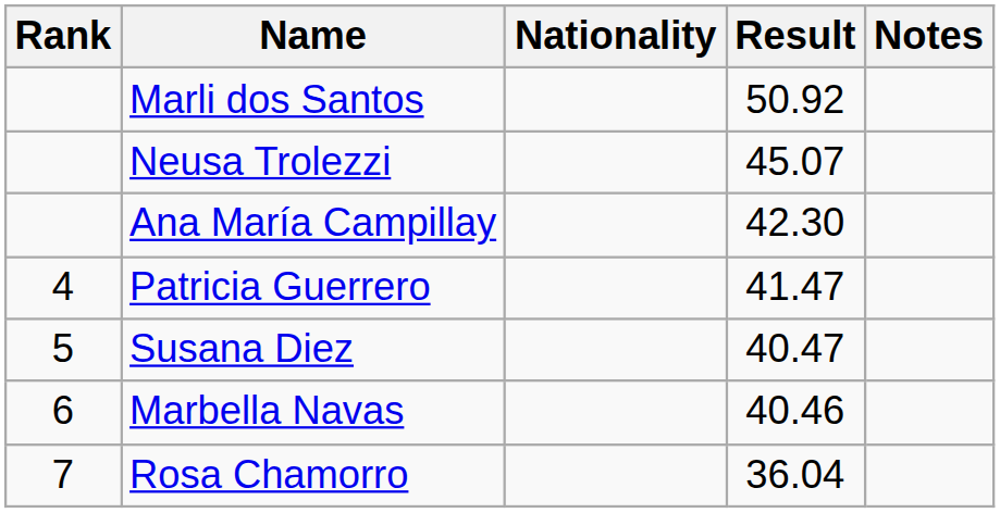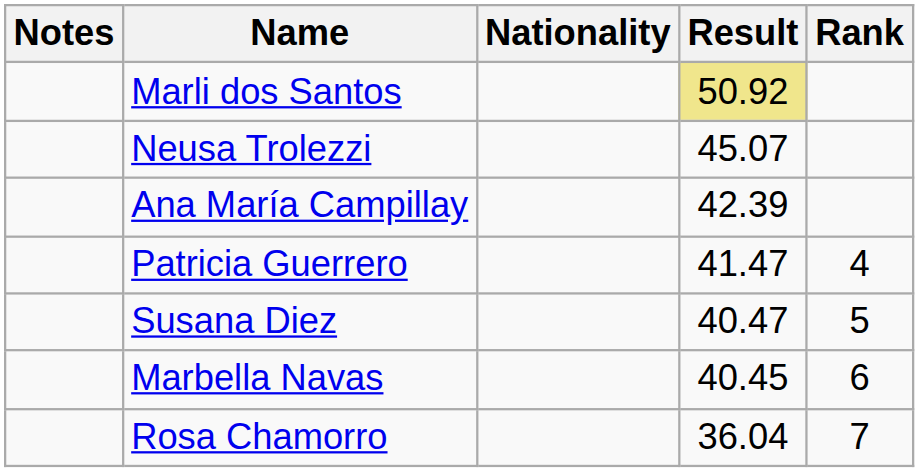columns swapped: Rank <-> Notes
Marli dos Santos | Result: no background -> khaki background
Ana María Campillay | Result: 42.30 -> 42.39
Marbella Navas | Result: 40.46 -> 40.45
